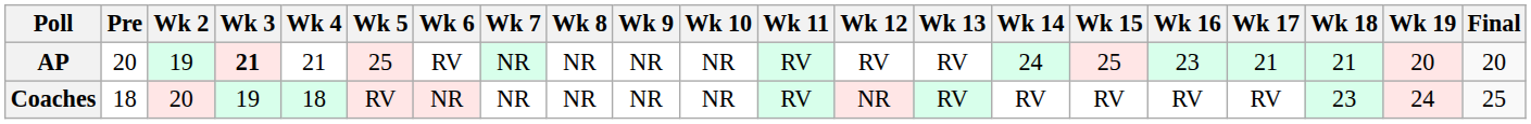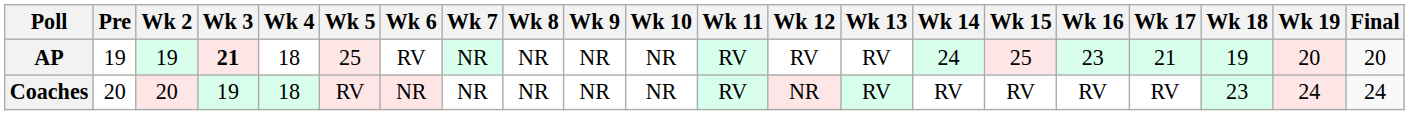AP | Pre: 20 -> 19
AP | Wk 4: 21 -> 18
AP | Wk 18: 21 -> 19
Coaches | Pre: 18 -> 20
Coaches | Final: 25 -> 24
